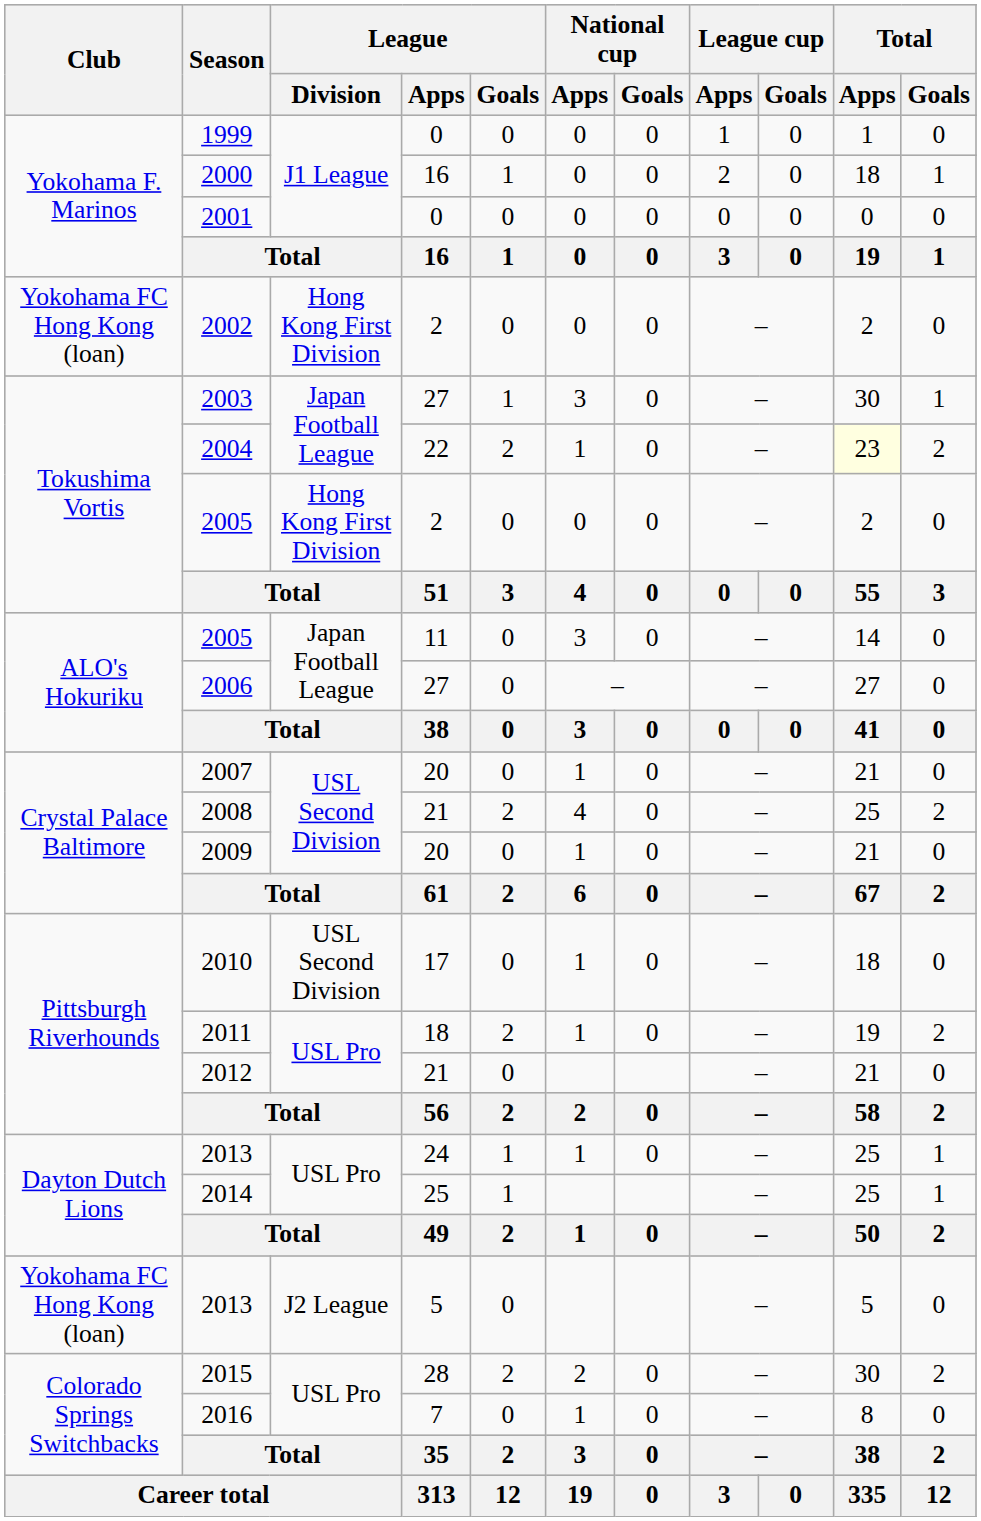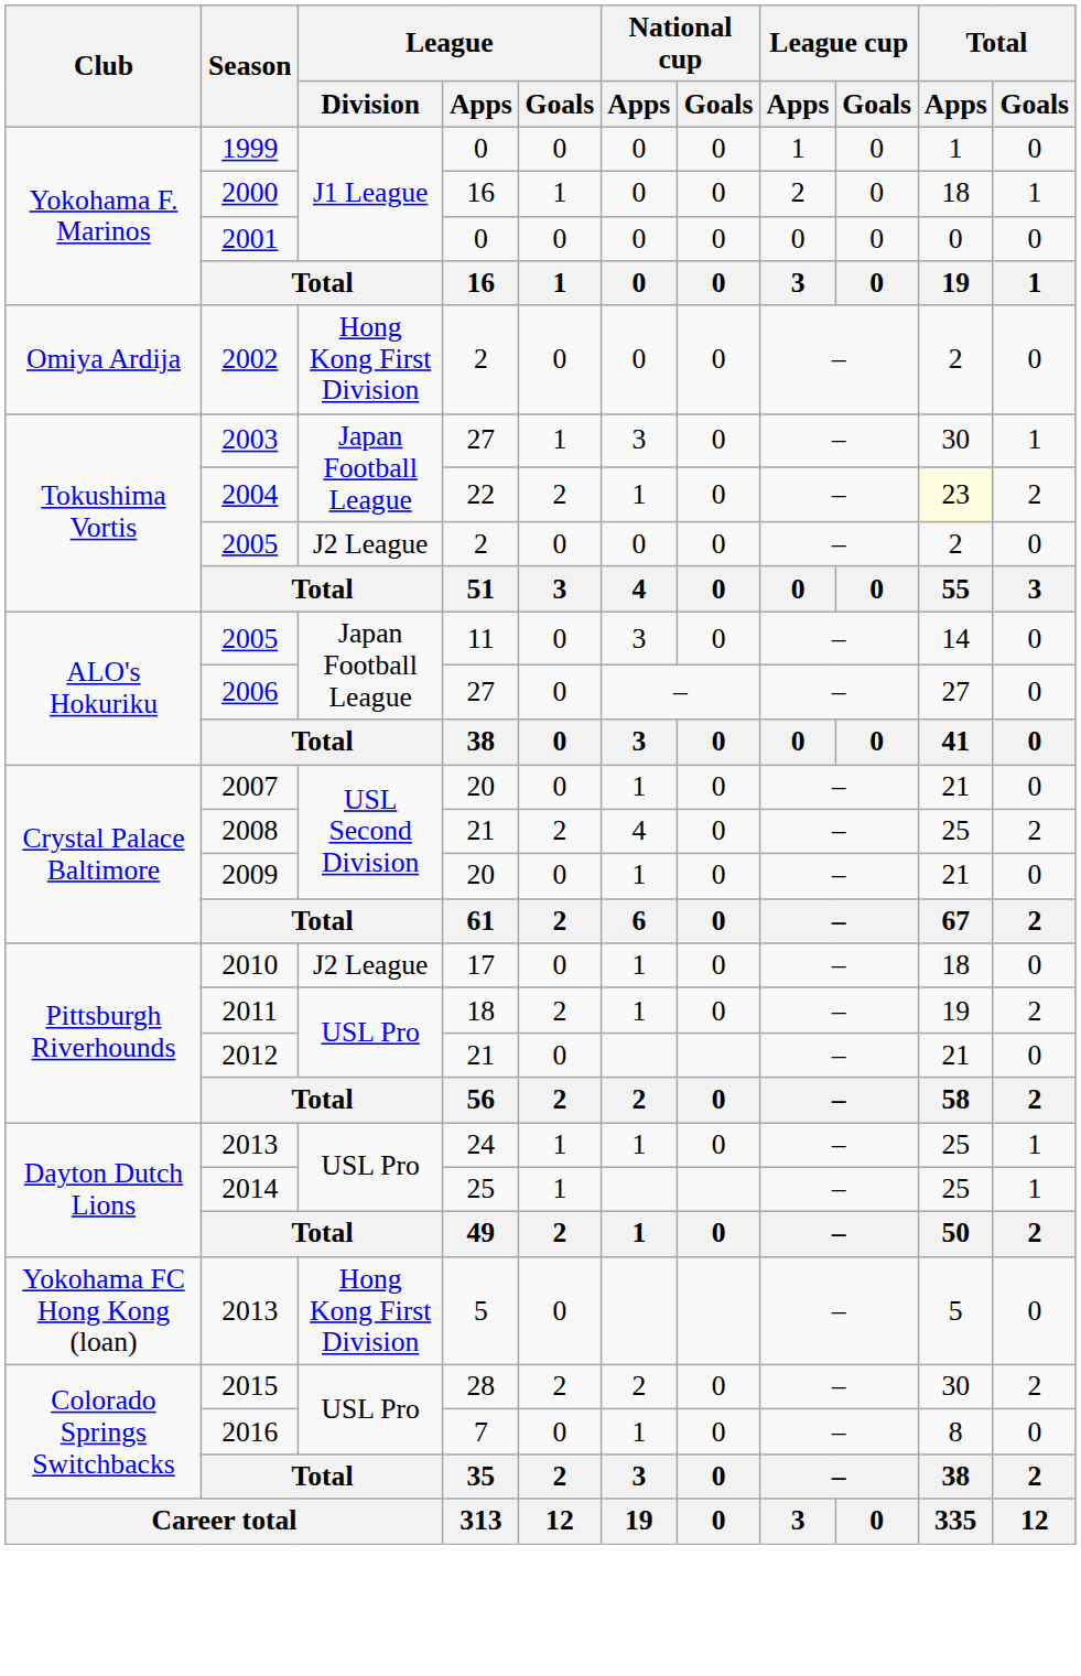2002 | Club: Yokohama FC Hong Kong (loan) -> Omiya Ardija
2005 / 2 | League / Division: Hong Kong First Division -> J2 League
2010 | League / Division: USL Second Division -> J2 League
2013 / 5 | League / Division: J2 League -> Hong Kong First Division
